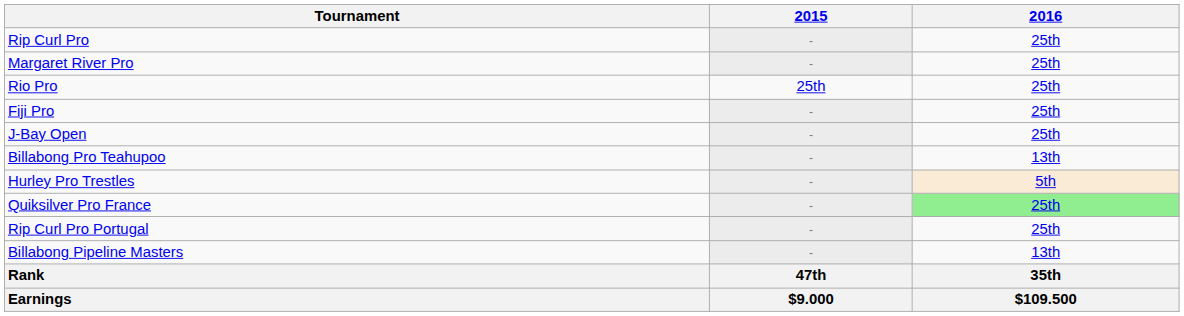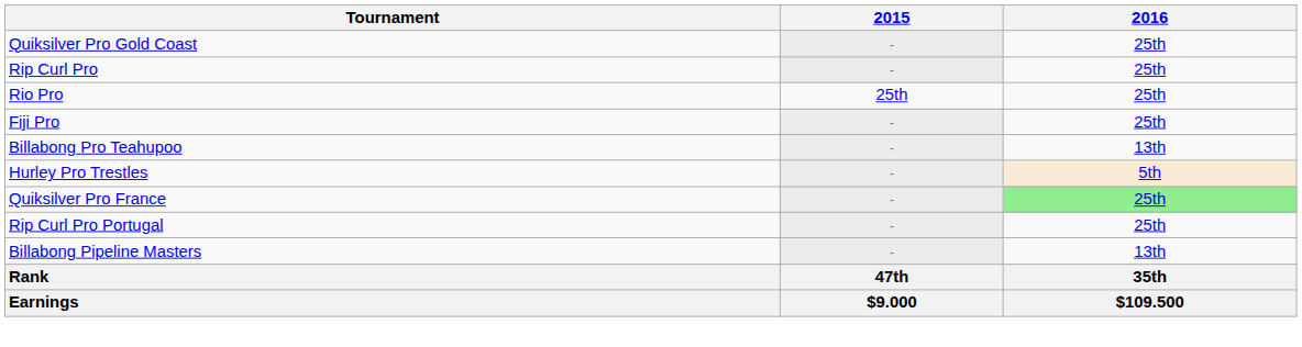+ row: Quiksilver Pro Gold Coast | - | 25th
- row: Margaret River Pro | - | 25th
- row: J-Bay Open | - | 25th
